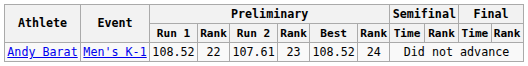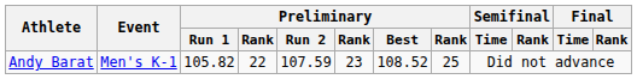Andy Barat | Preliminary / Run 1: 108.52 -> 105.82
Andy Barat | Preliminary / Run 2: 107.61 -> 107.59
Andy Barat | column 8: 24 -> 25
